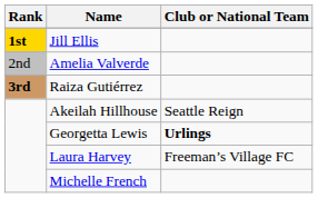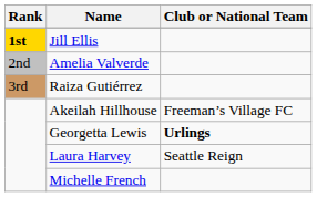Raiza Gutiérrez | Rank: bold -> normal
Akeilah Hillhouse | Club or National Team: Seattle Reign -> Freeman’s Village FC
Laura Harvey | Club or National Team: Freeman’s Village FC -> Seattle Reign
